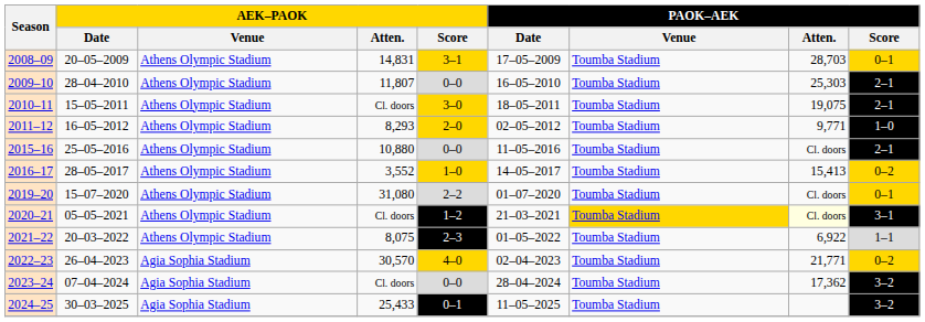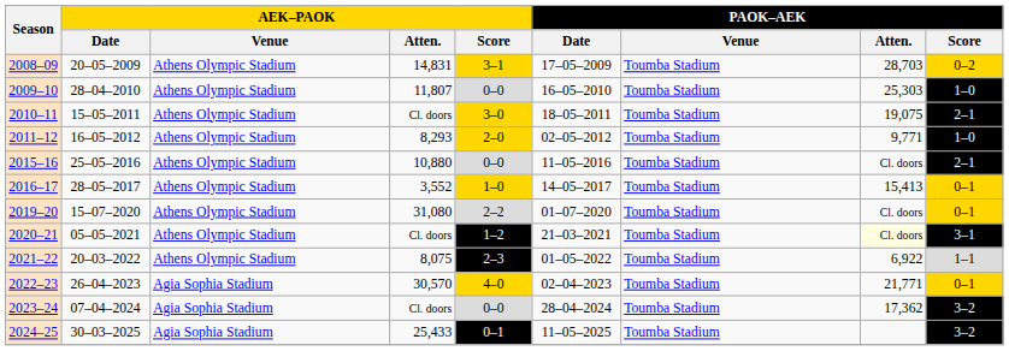2008–09 | PAOK–AEK / Score: 0–1 -> 0–2
2009–10 | PAOK–AEK / Score: 2–1 -> 1–0
2016–17 | PAOK–AEK / Score: 0–2 -> 0–1
2020–21 | PAOK–AEK / Venue: gold background -> no background
2022–23 | PAOK–AEK / Score: 0–2 -> 0–1
